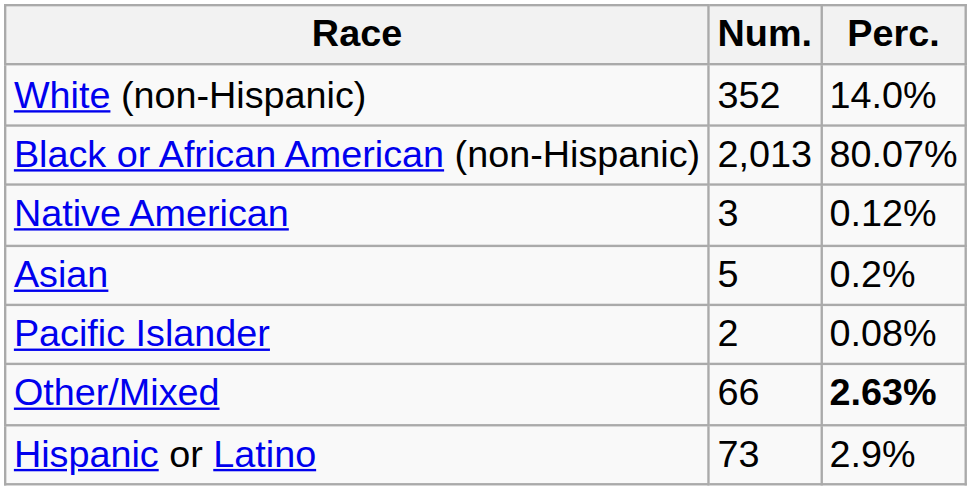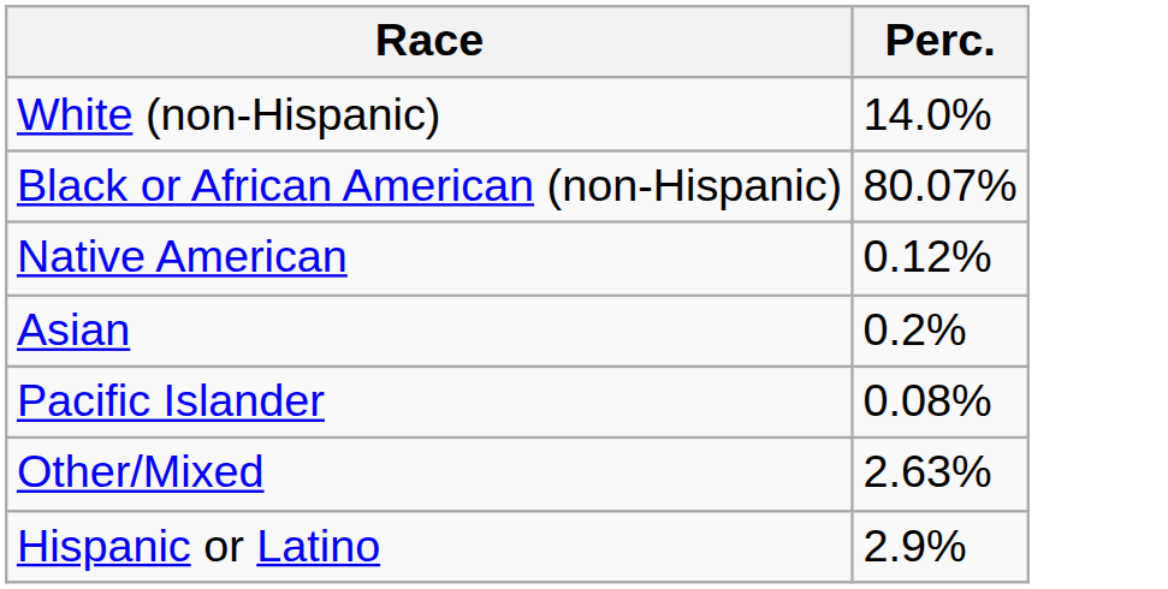- column: Num. | 352 | 2,013 | 3 | 5 | 2 | 66 | 73
Other/Mixed | Perc.: bold -> normal
